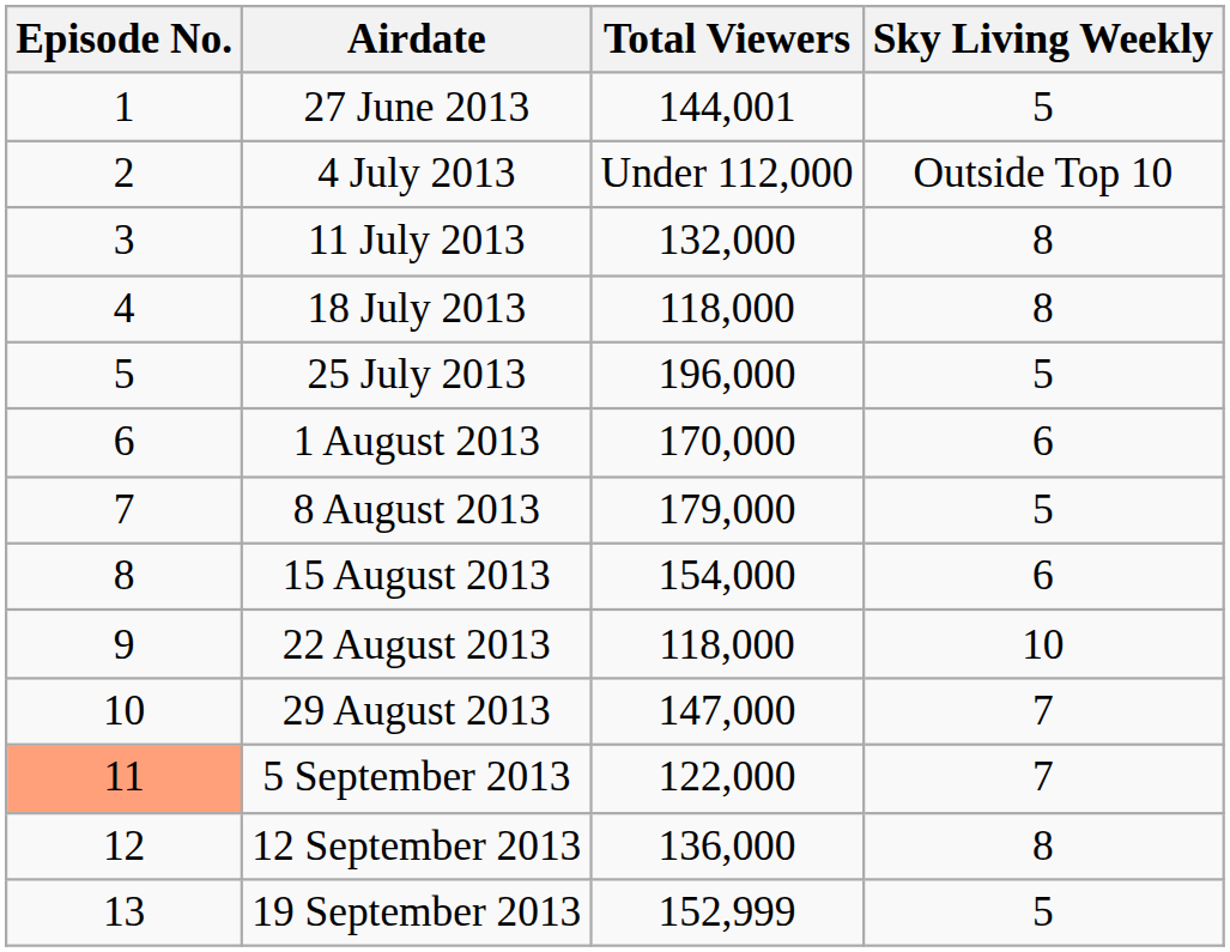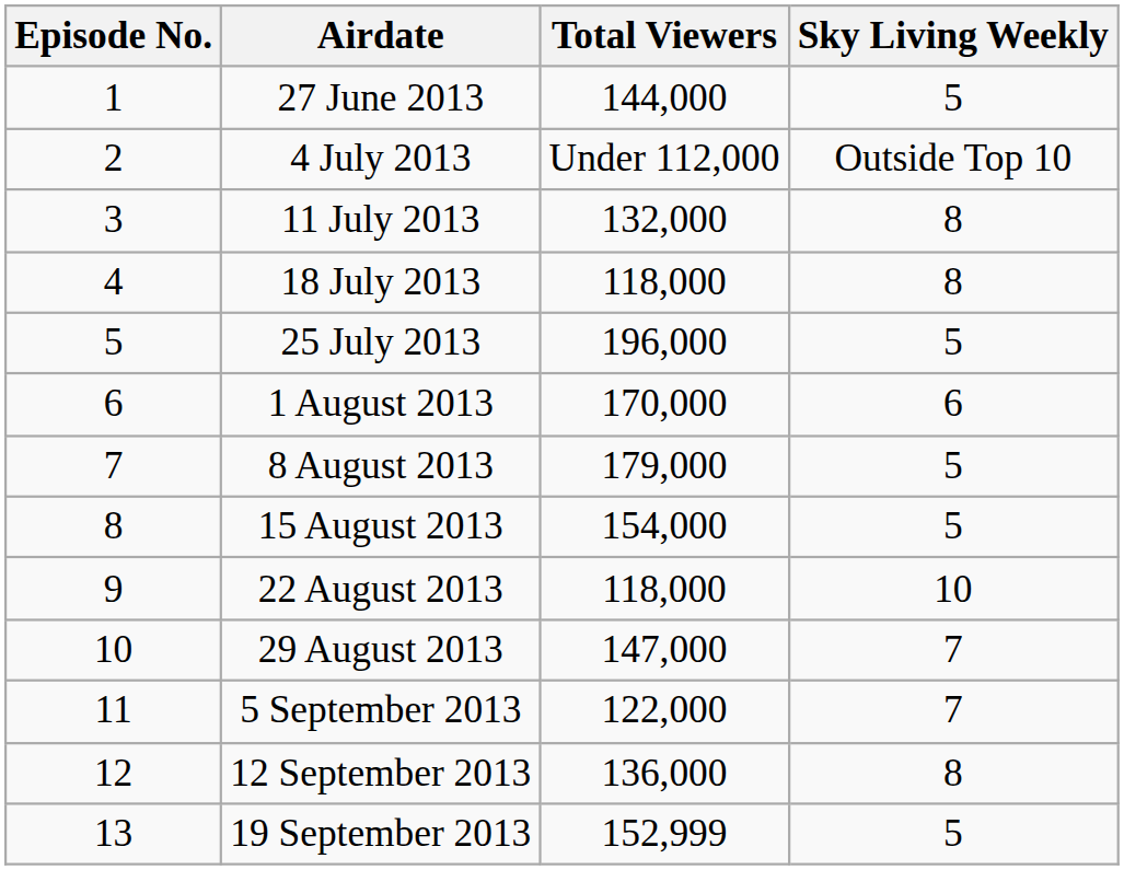27 June 2013 | Total Viewers: 144,001 -> 144,000
15 August 2013 | Sky Living Weekly: 6 -> 5
5 September 2013 | Episode No.: lightsalmon background -> no background
